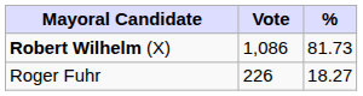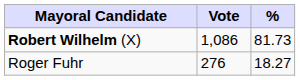Roger Fuhr | Vote: 226 -> 276
